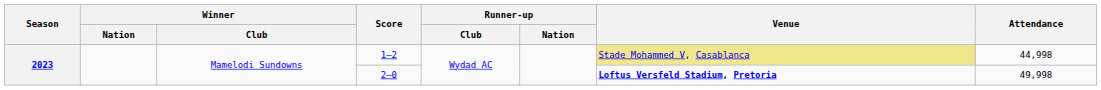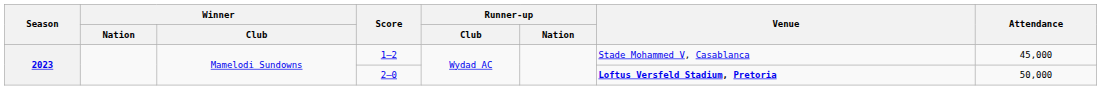1–2 | Venue: khaki background -> no background
1–2 | Attendance: 44,998 -> 45,000
2–0 | Attendance: 49,998 -> 50,000
